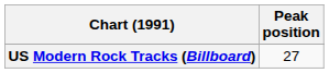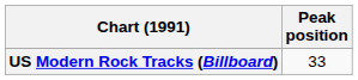US Modern Rock Tracks (Billboard) | Peak position: 27 -> 33
